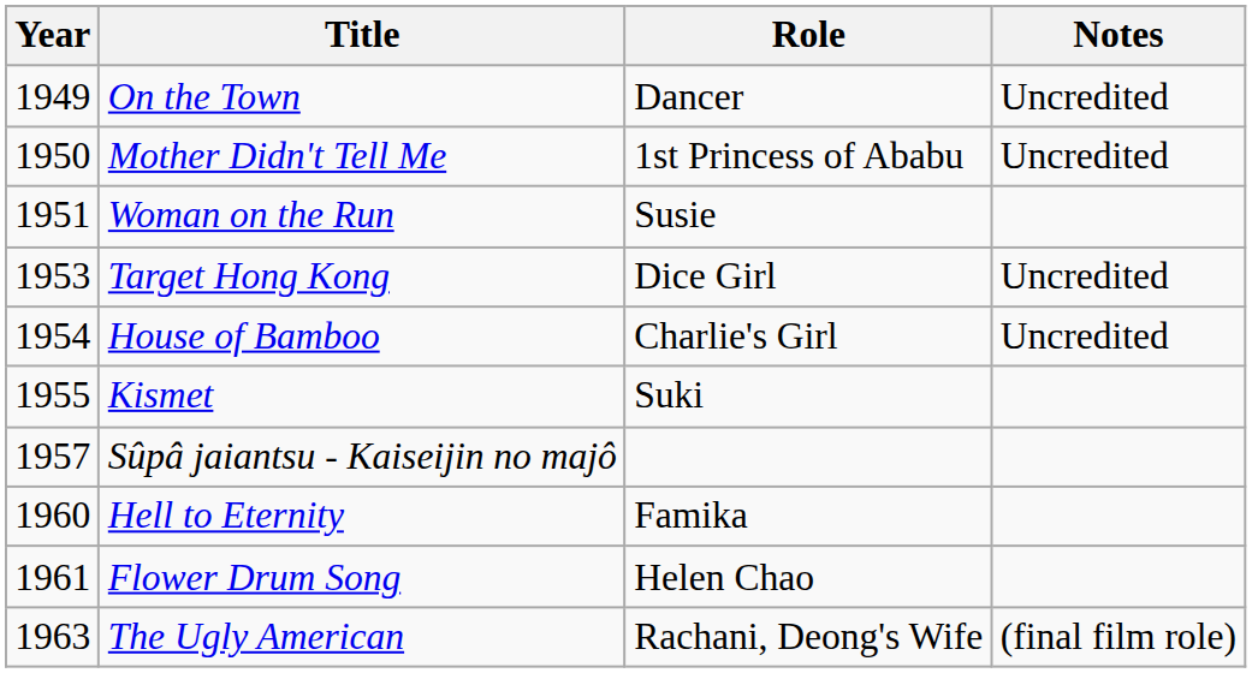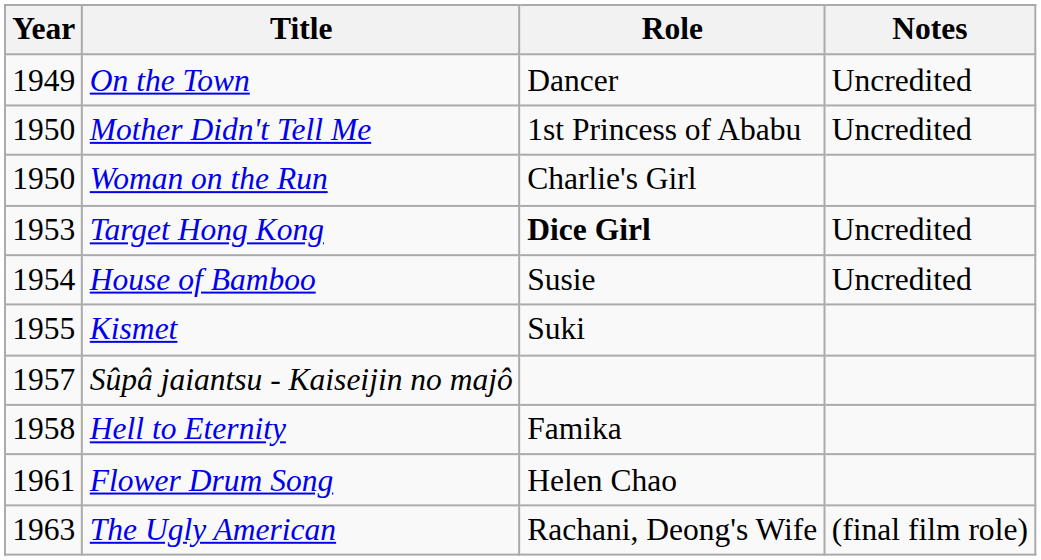Woman on the Run | Year: 1951 -> 1950
Woman on the Run | Role: Susie -> Charlie's Girl
Target Hong Kong | Role: normal -> bold
House of Bamboo | Role: Charlie's Girl -> Susie
Hell to Eternity | Year: 1960 -> 1958
